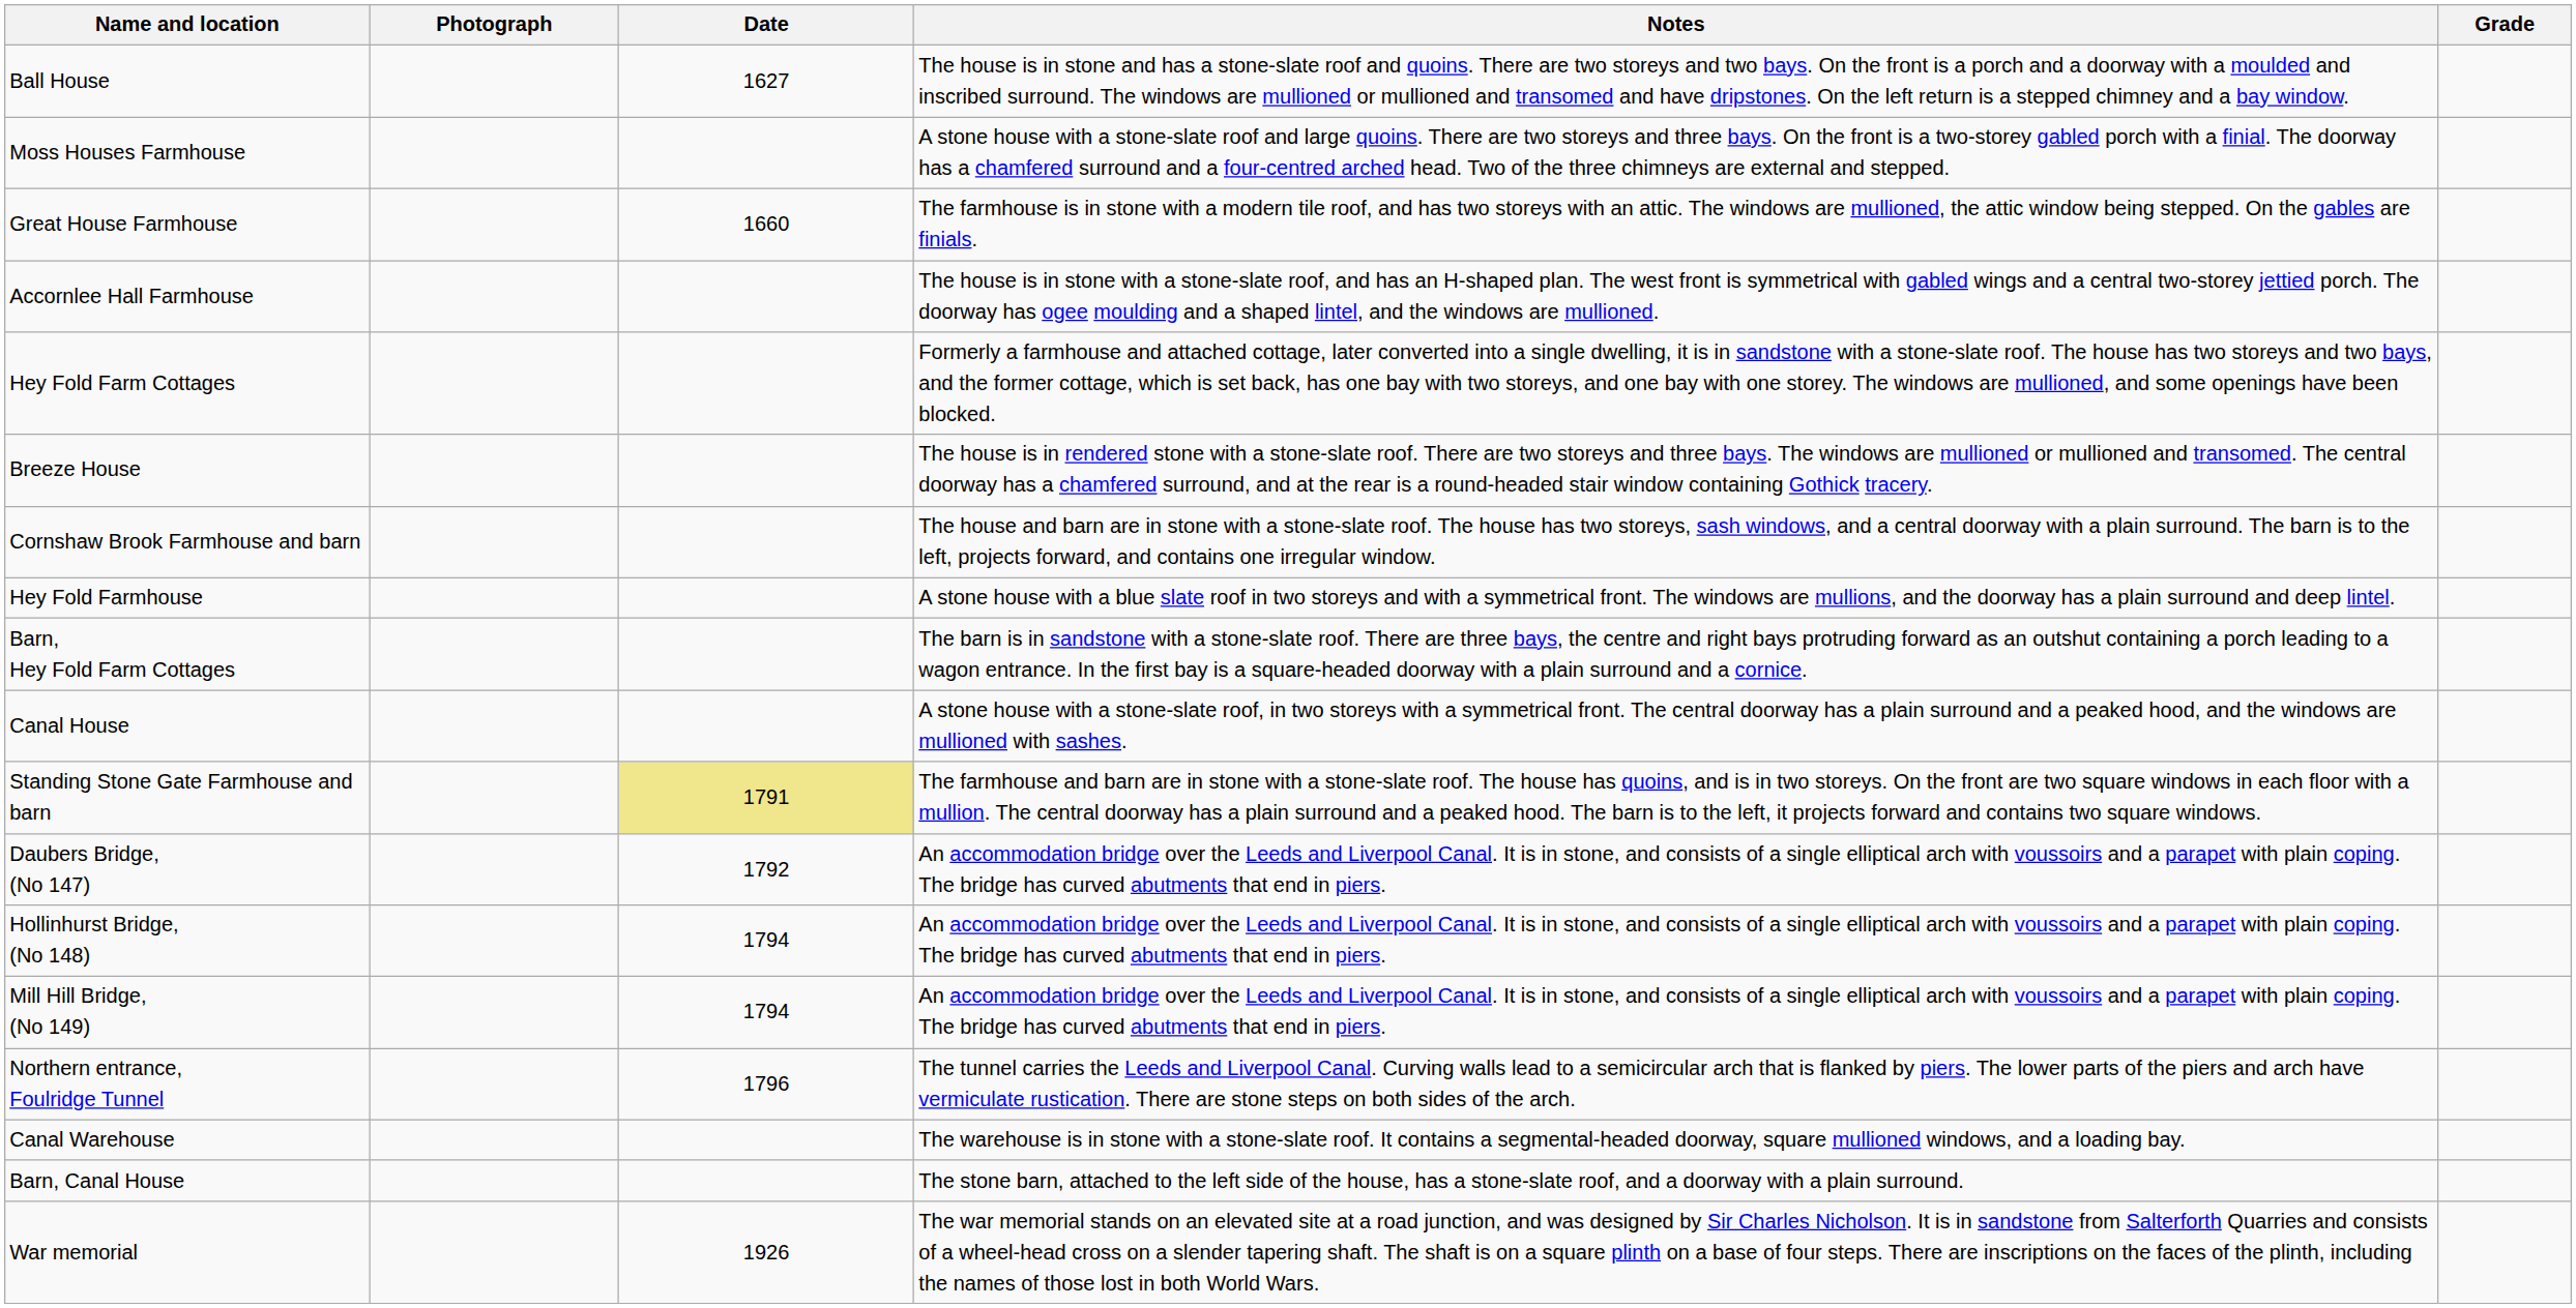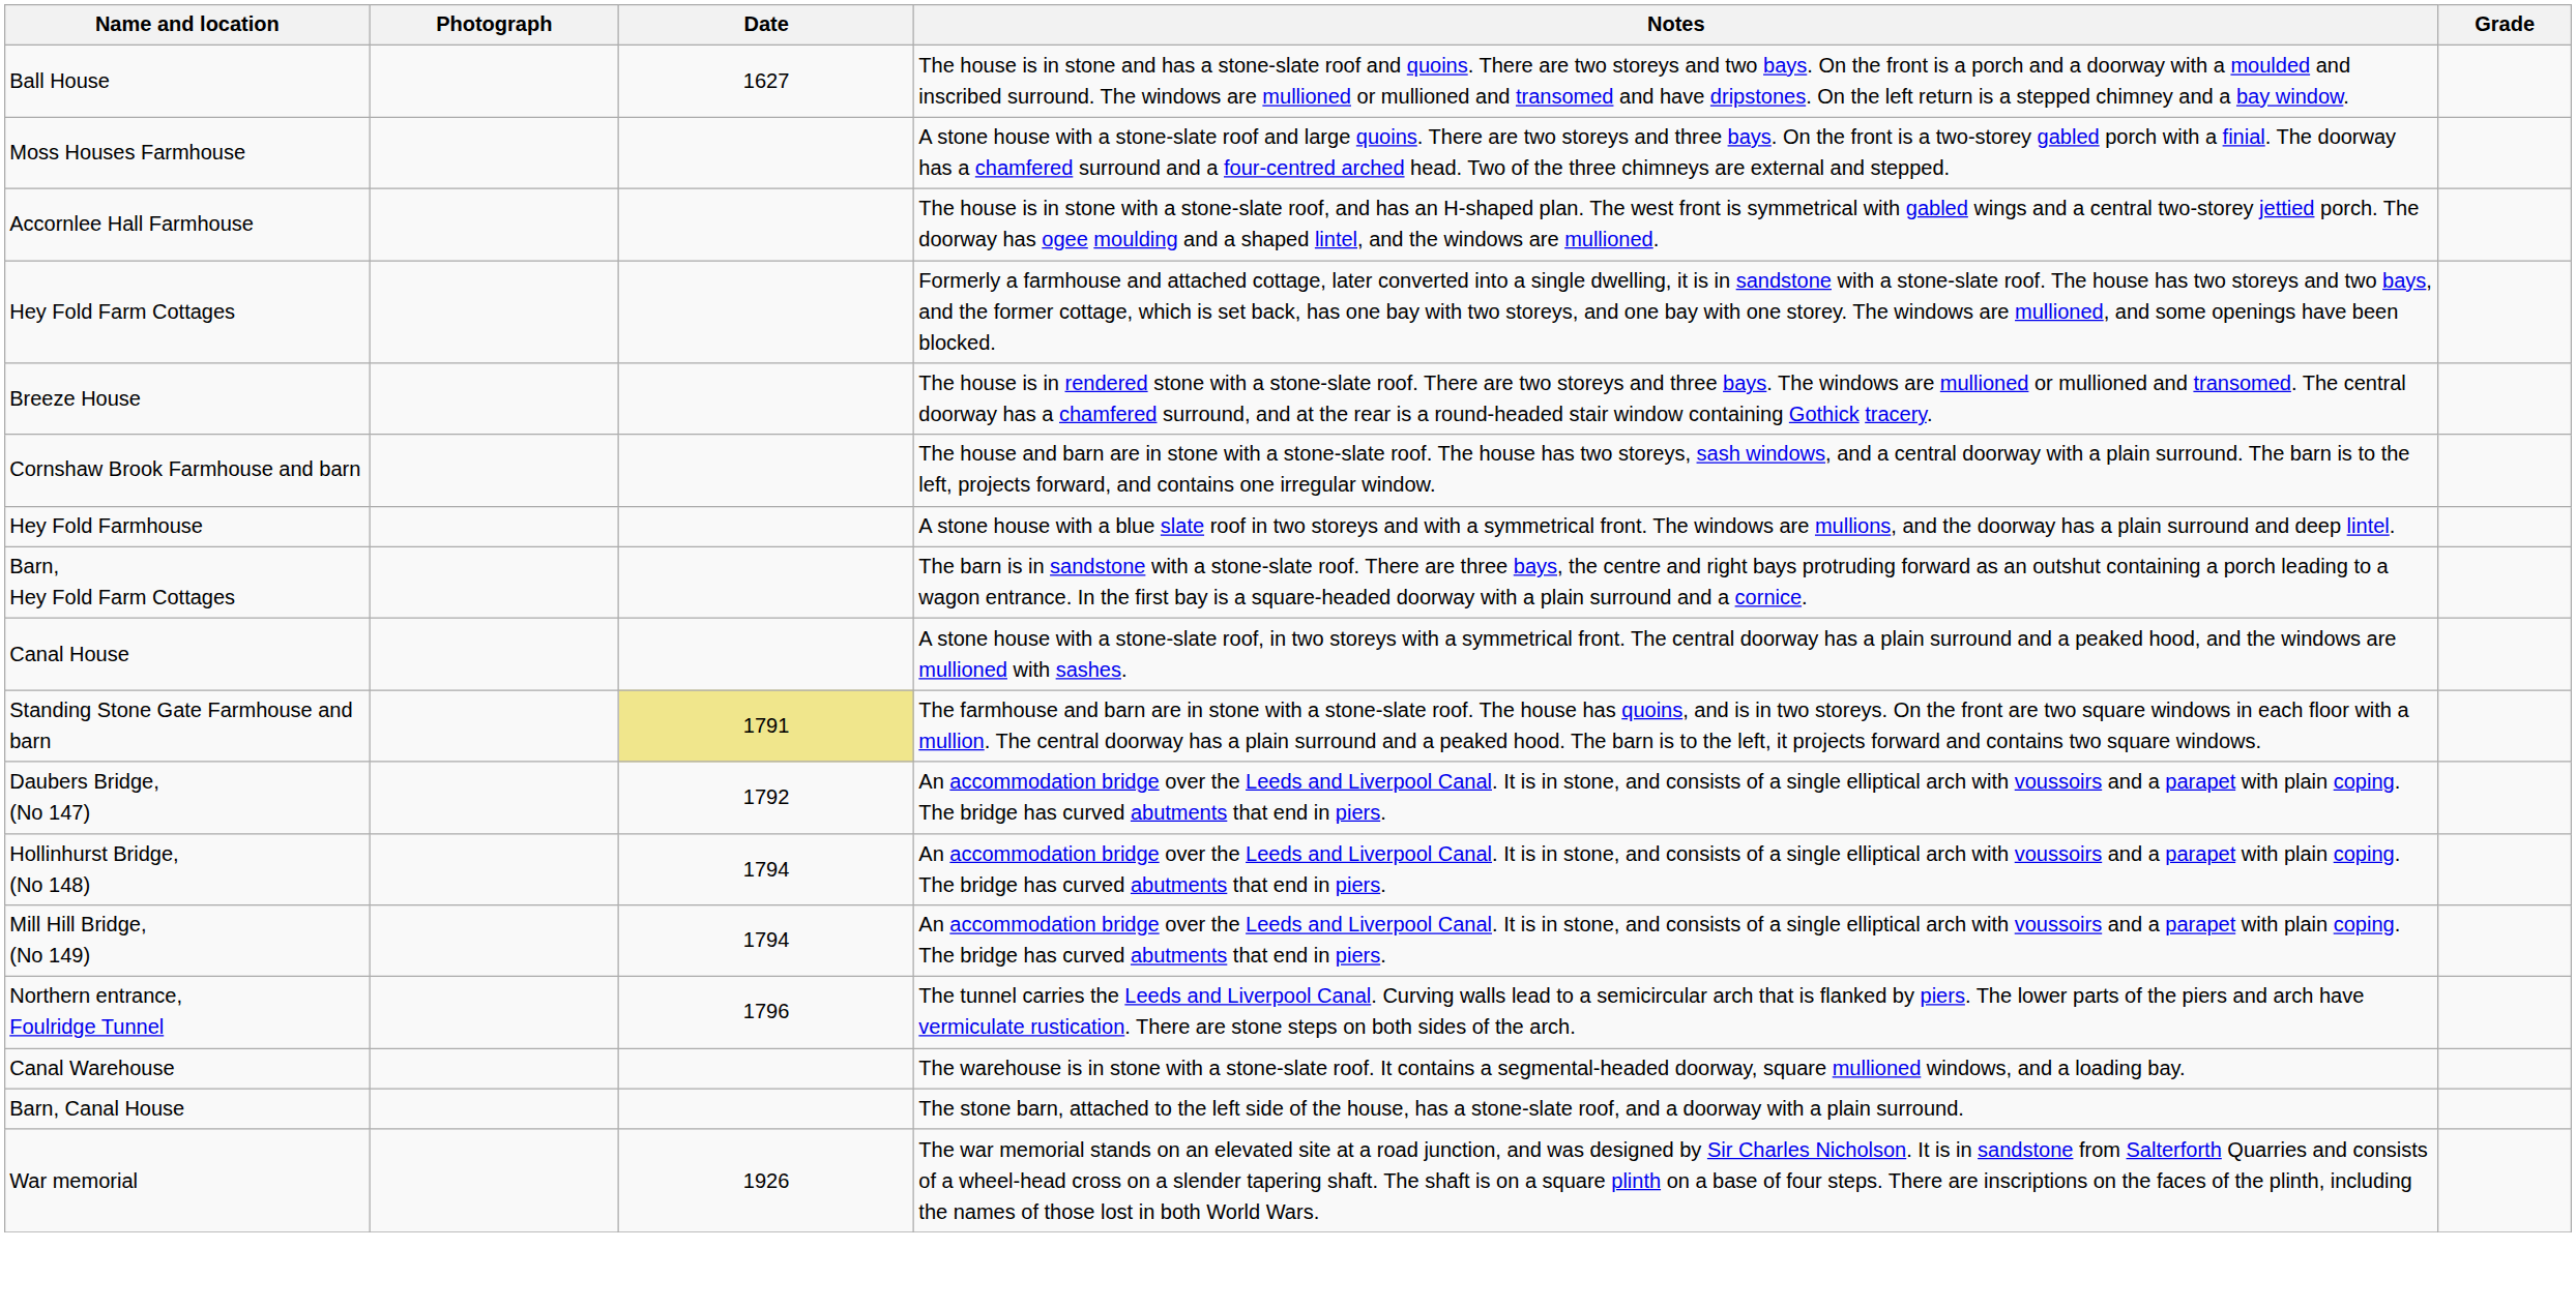- row: Great House Farmhouse | 1660 | The farmhouse is in stone with a modern tile roof, and has two storeys with an attic. The windows are mullioned, the attic window being stepped. On the gables are finials.
